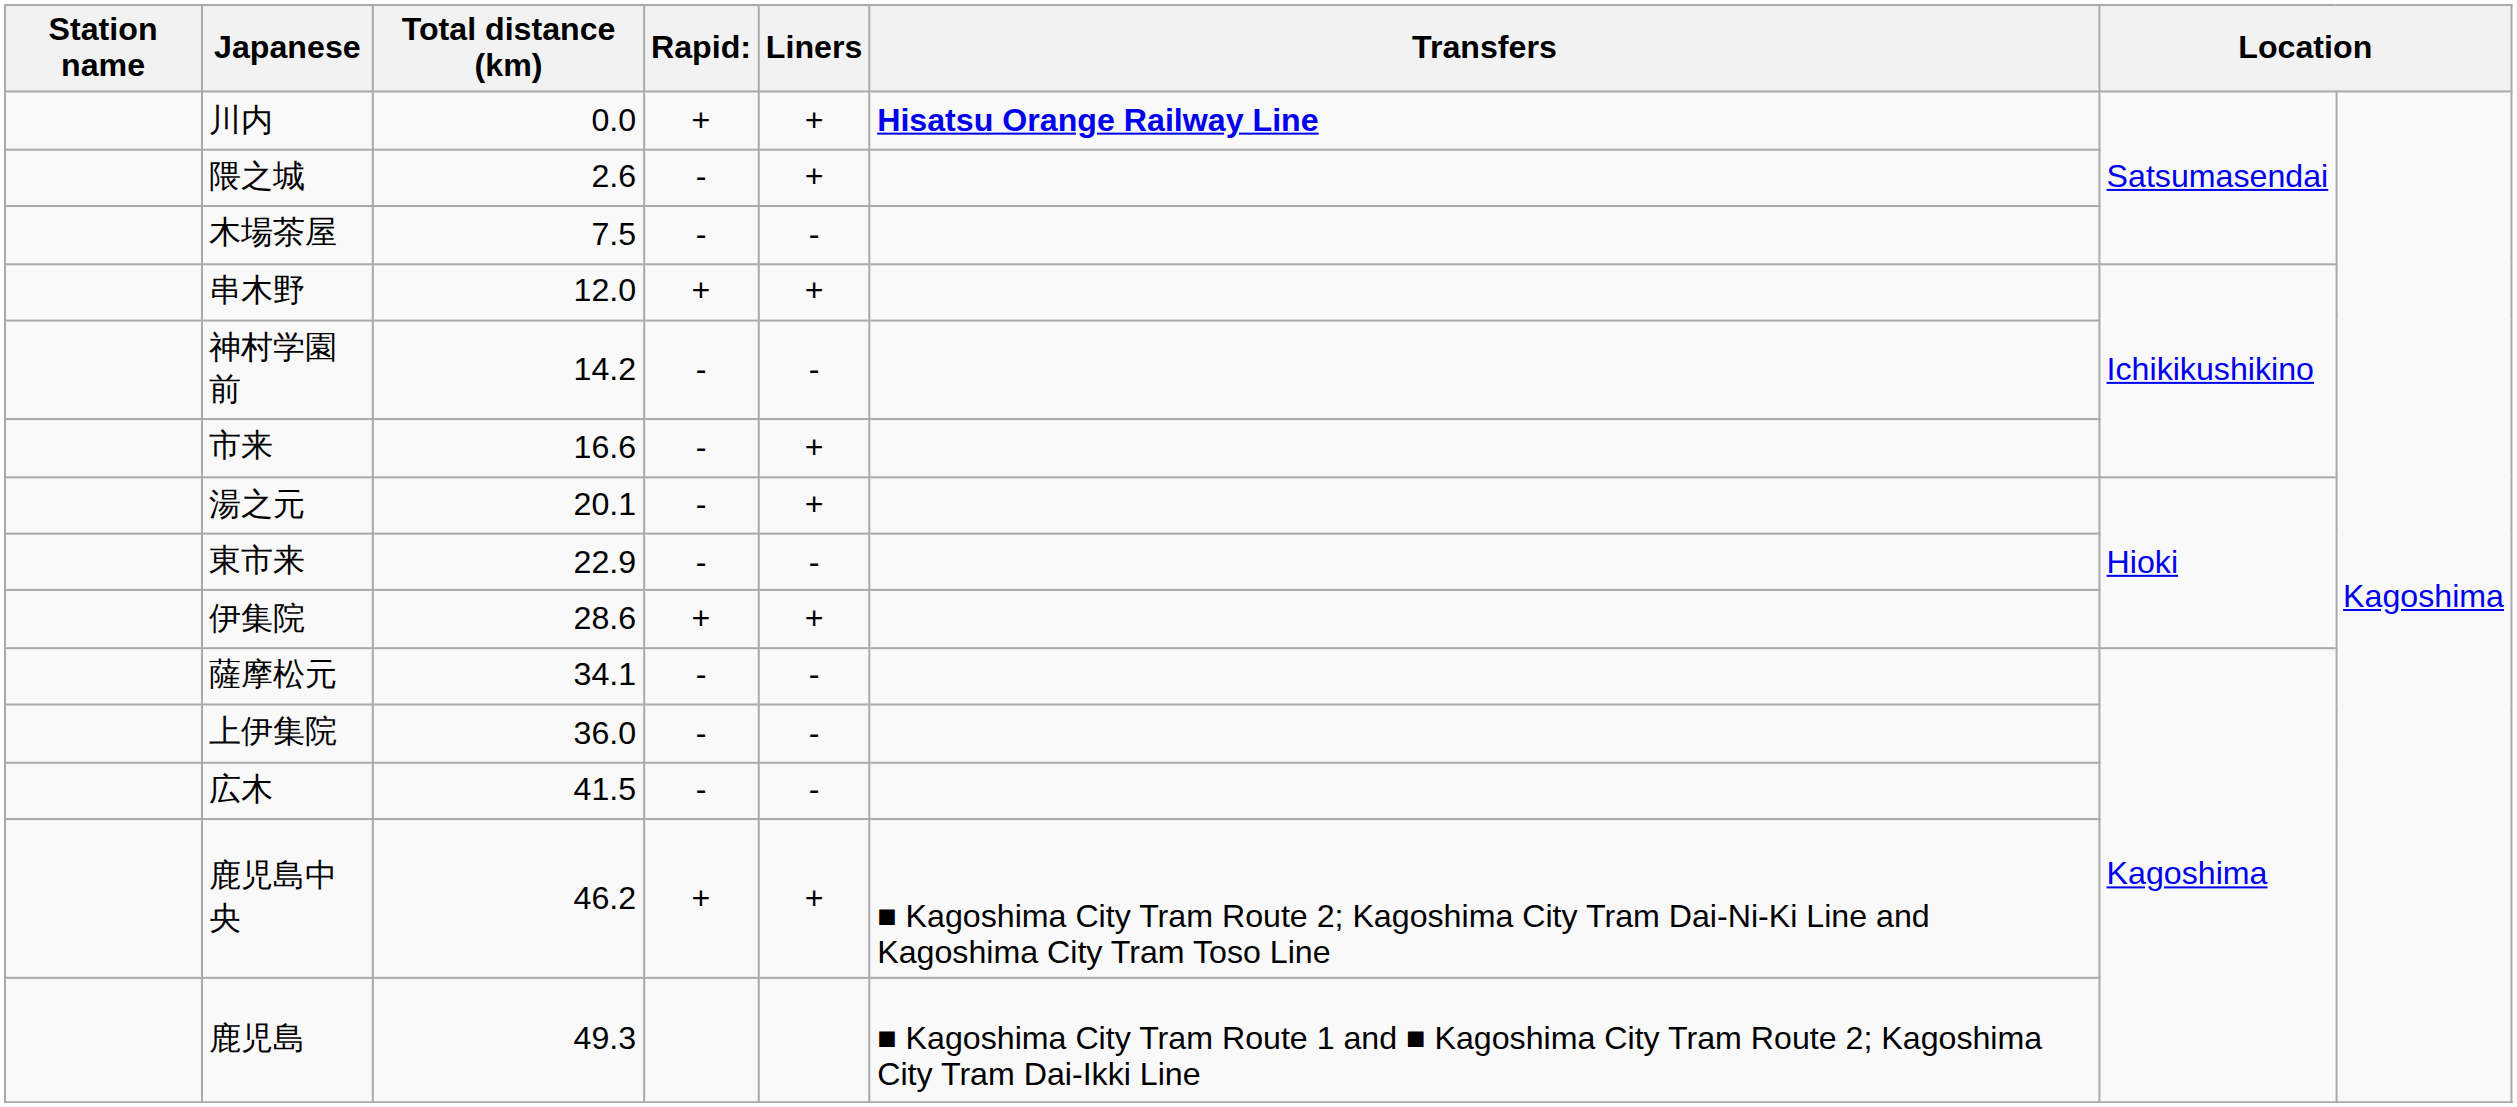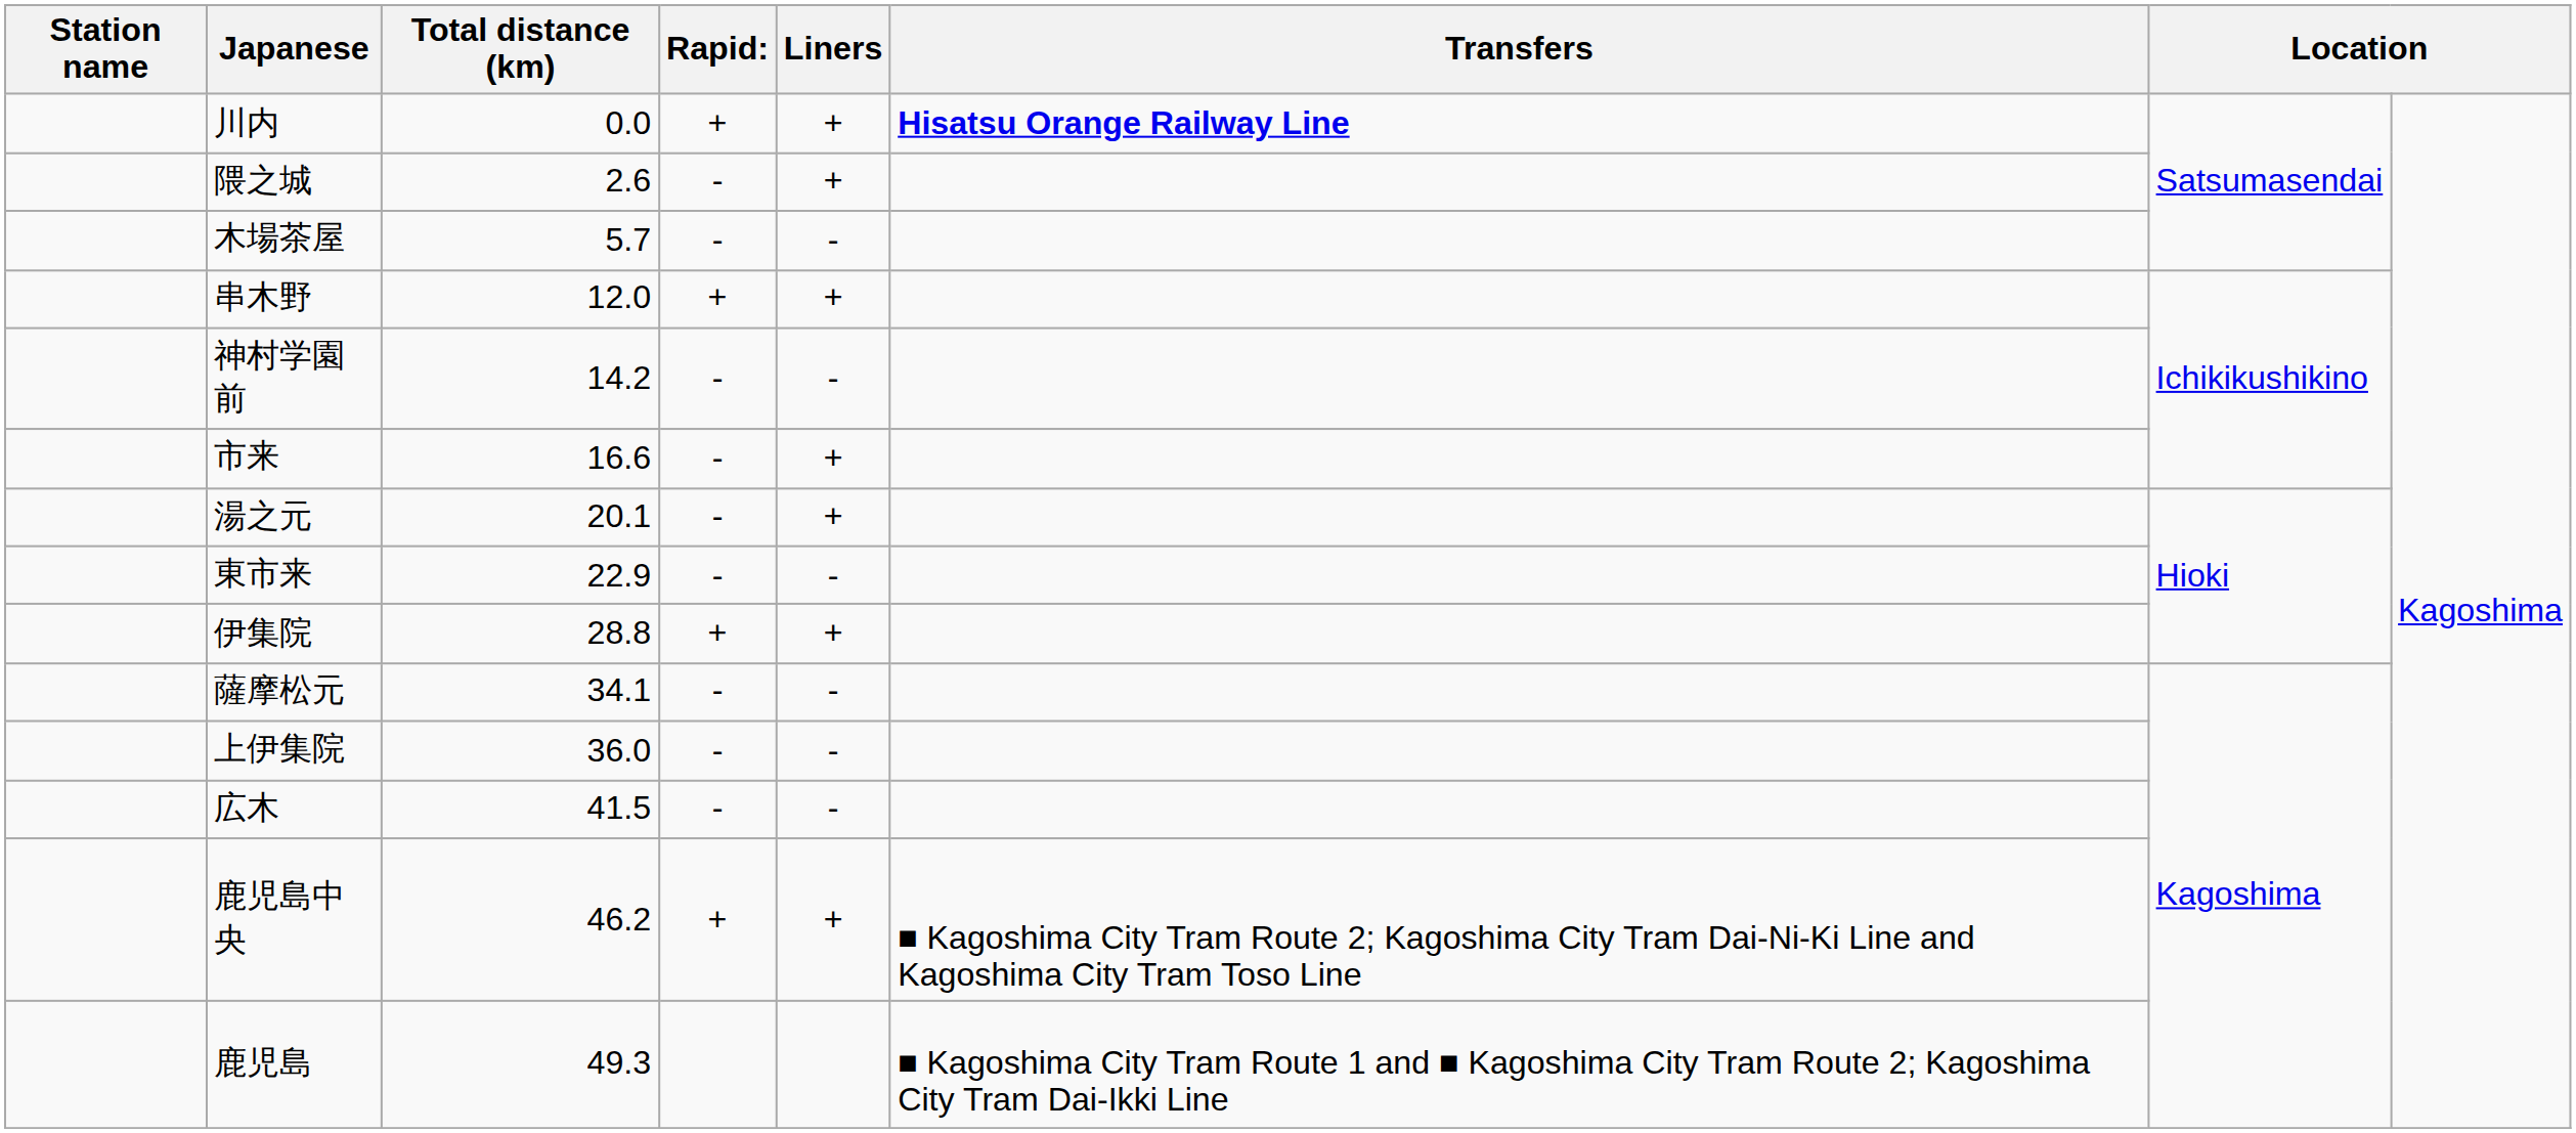木場茶屋 | Total distance (km): 7.5 -> 5.7
伊集院 | Total distance (km): 28.6 -> 28.8
